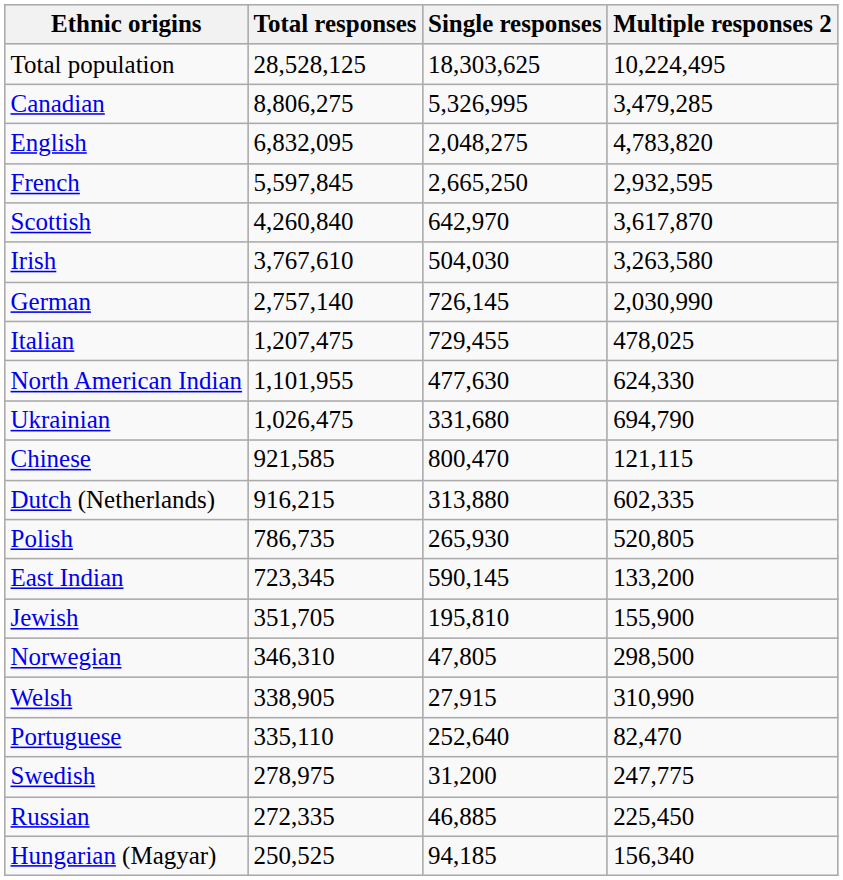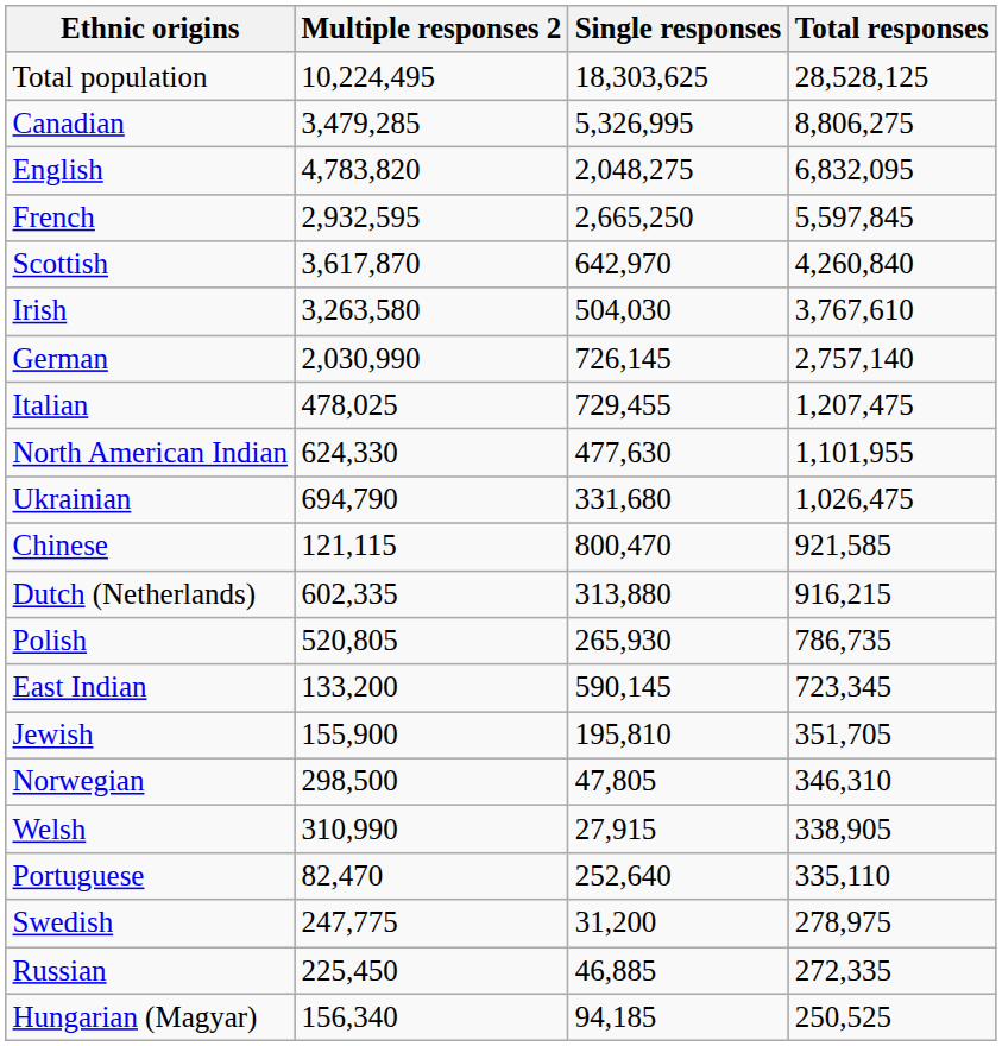columns swapped: Total responses <-> Multiple responses 2
